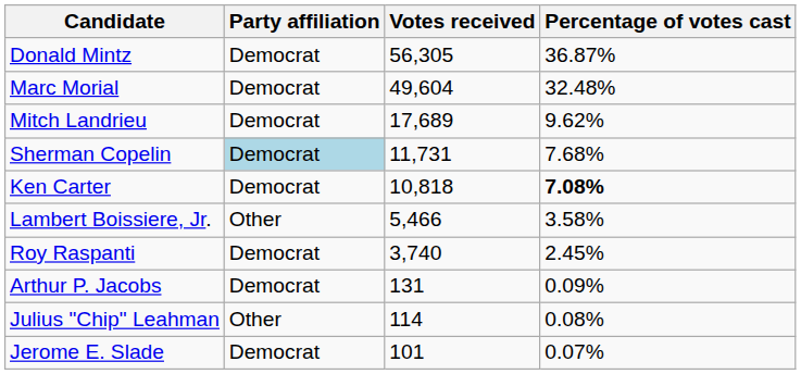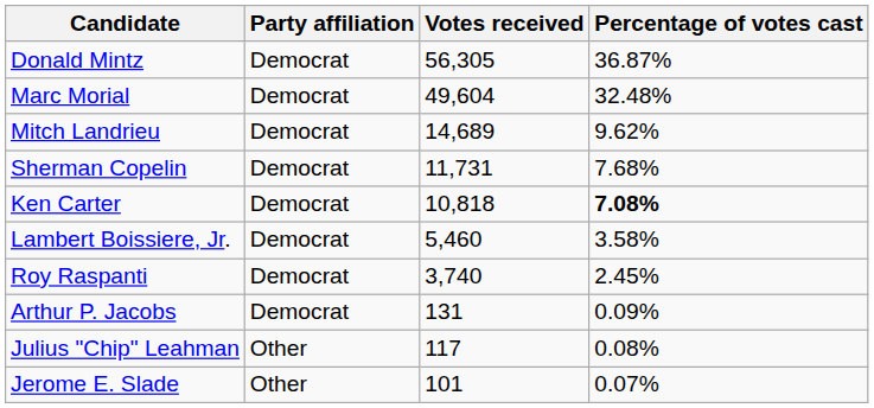Mitch Landrieu | Votes received: 17,689 -> 14,689
Sherman Copelin | Party affiliation: lightblue background -> no background
Lambert Boissiere, Jr. | Party affiliation: Other -> Democrat
Lambert Boissiere, Jr. | Votes received: 5,466 -> 5,460
Julius "Chip" Leahman | Votes received: 114 -> 117
Jerome E. Slade | Party affiliation: Democrat -> Other
